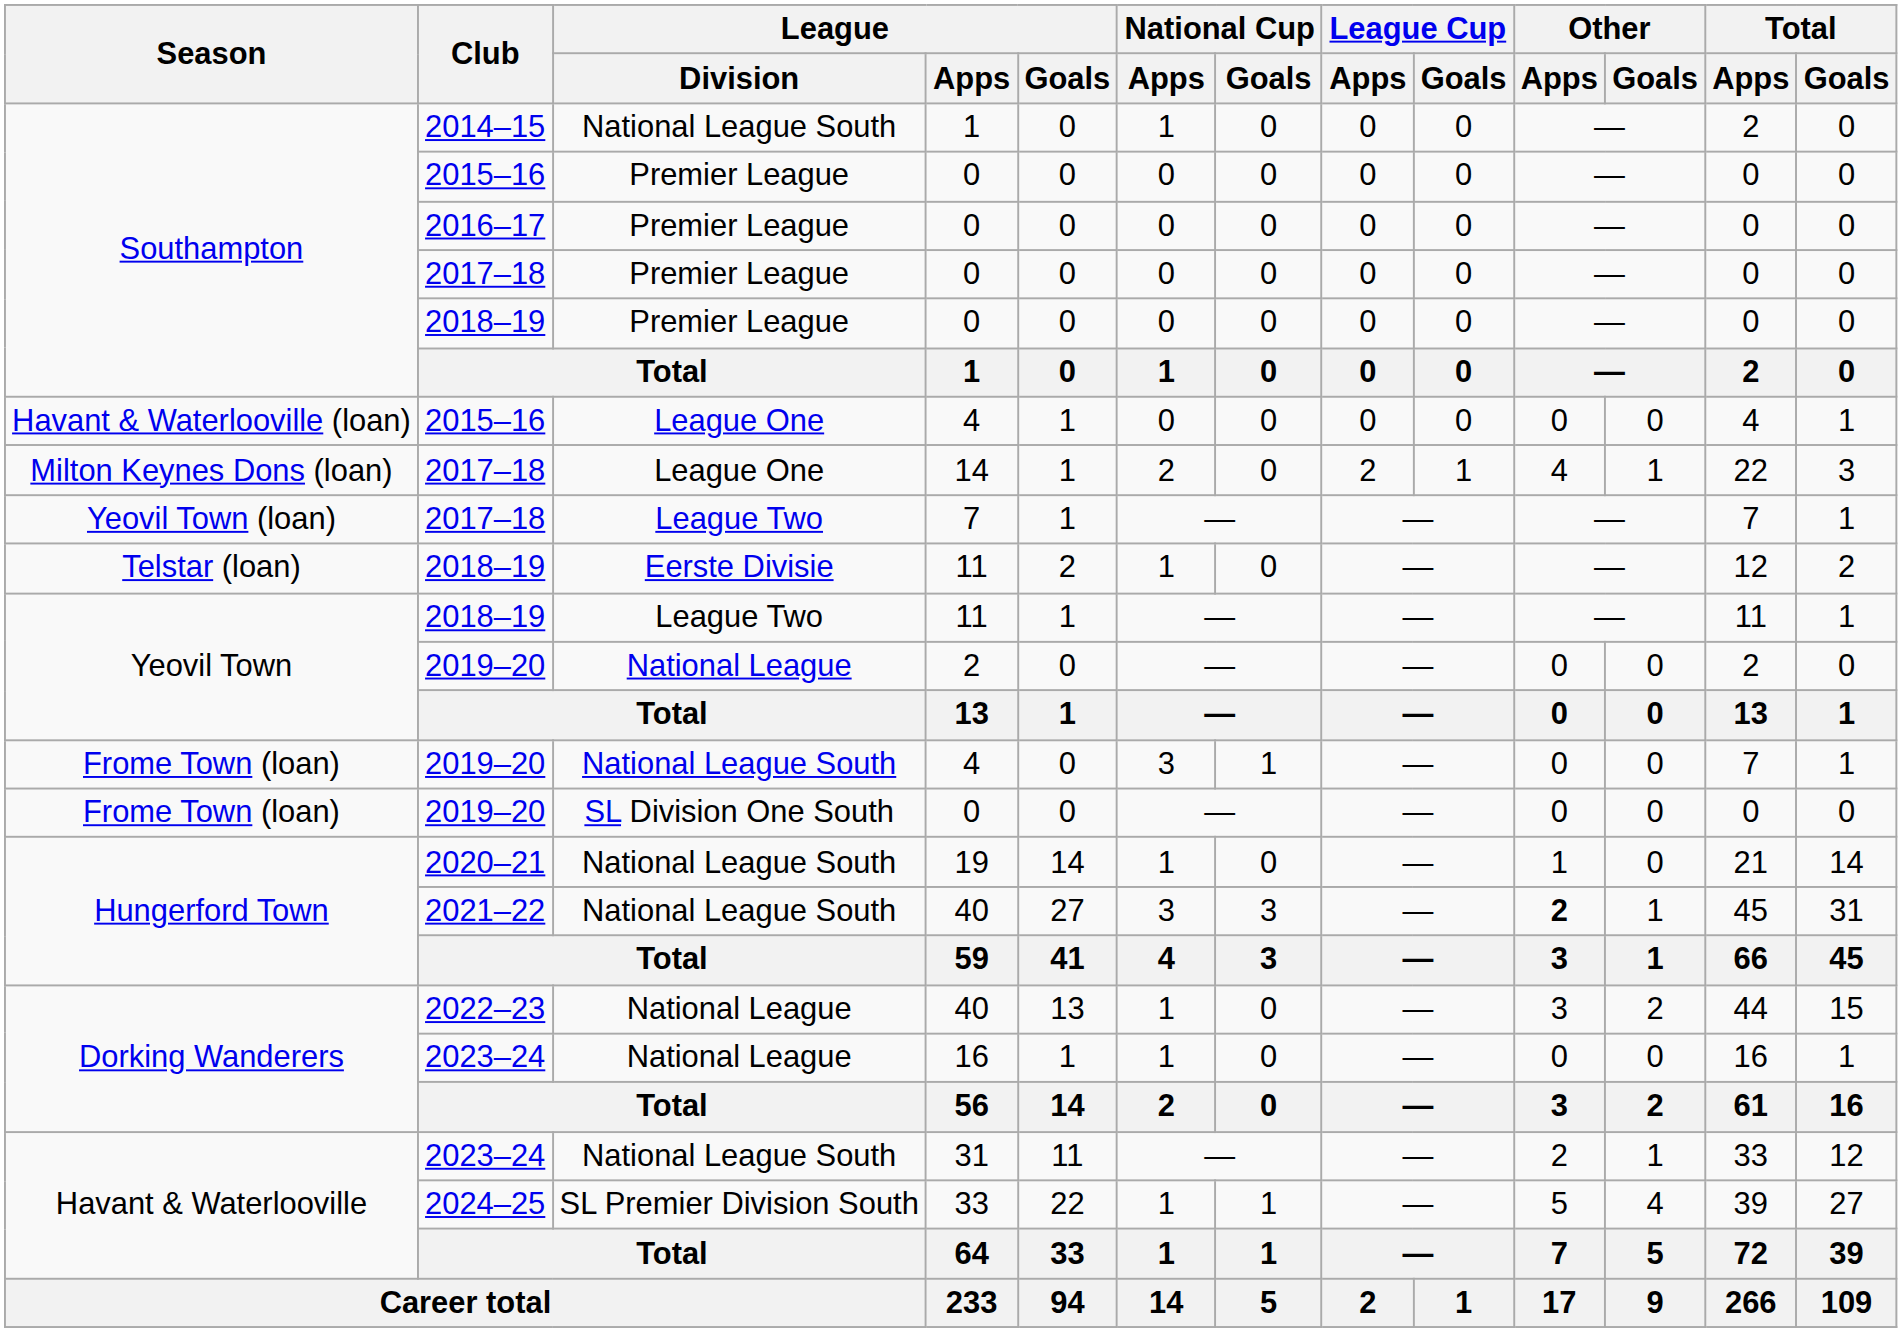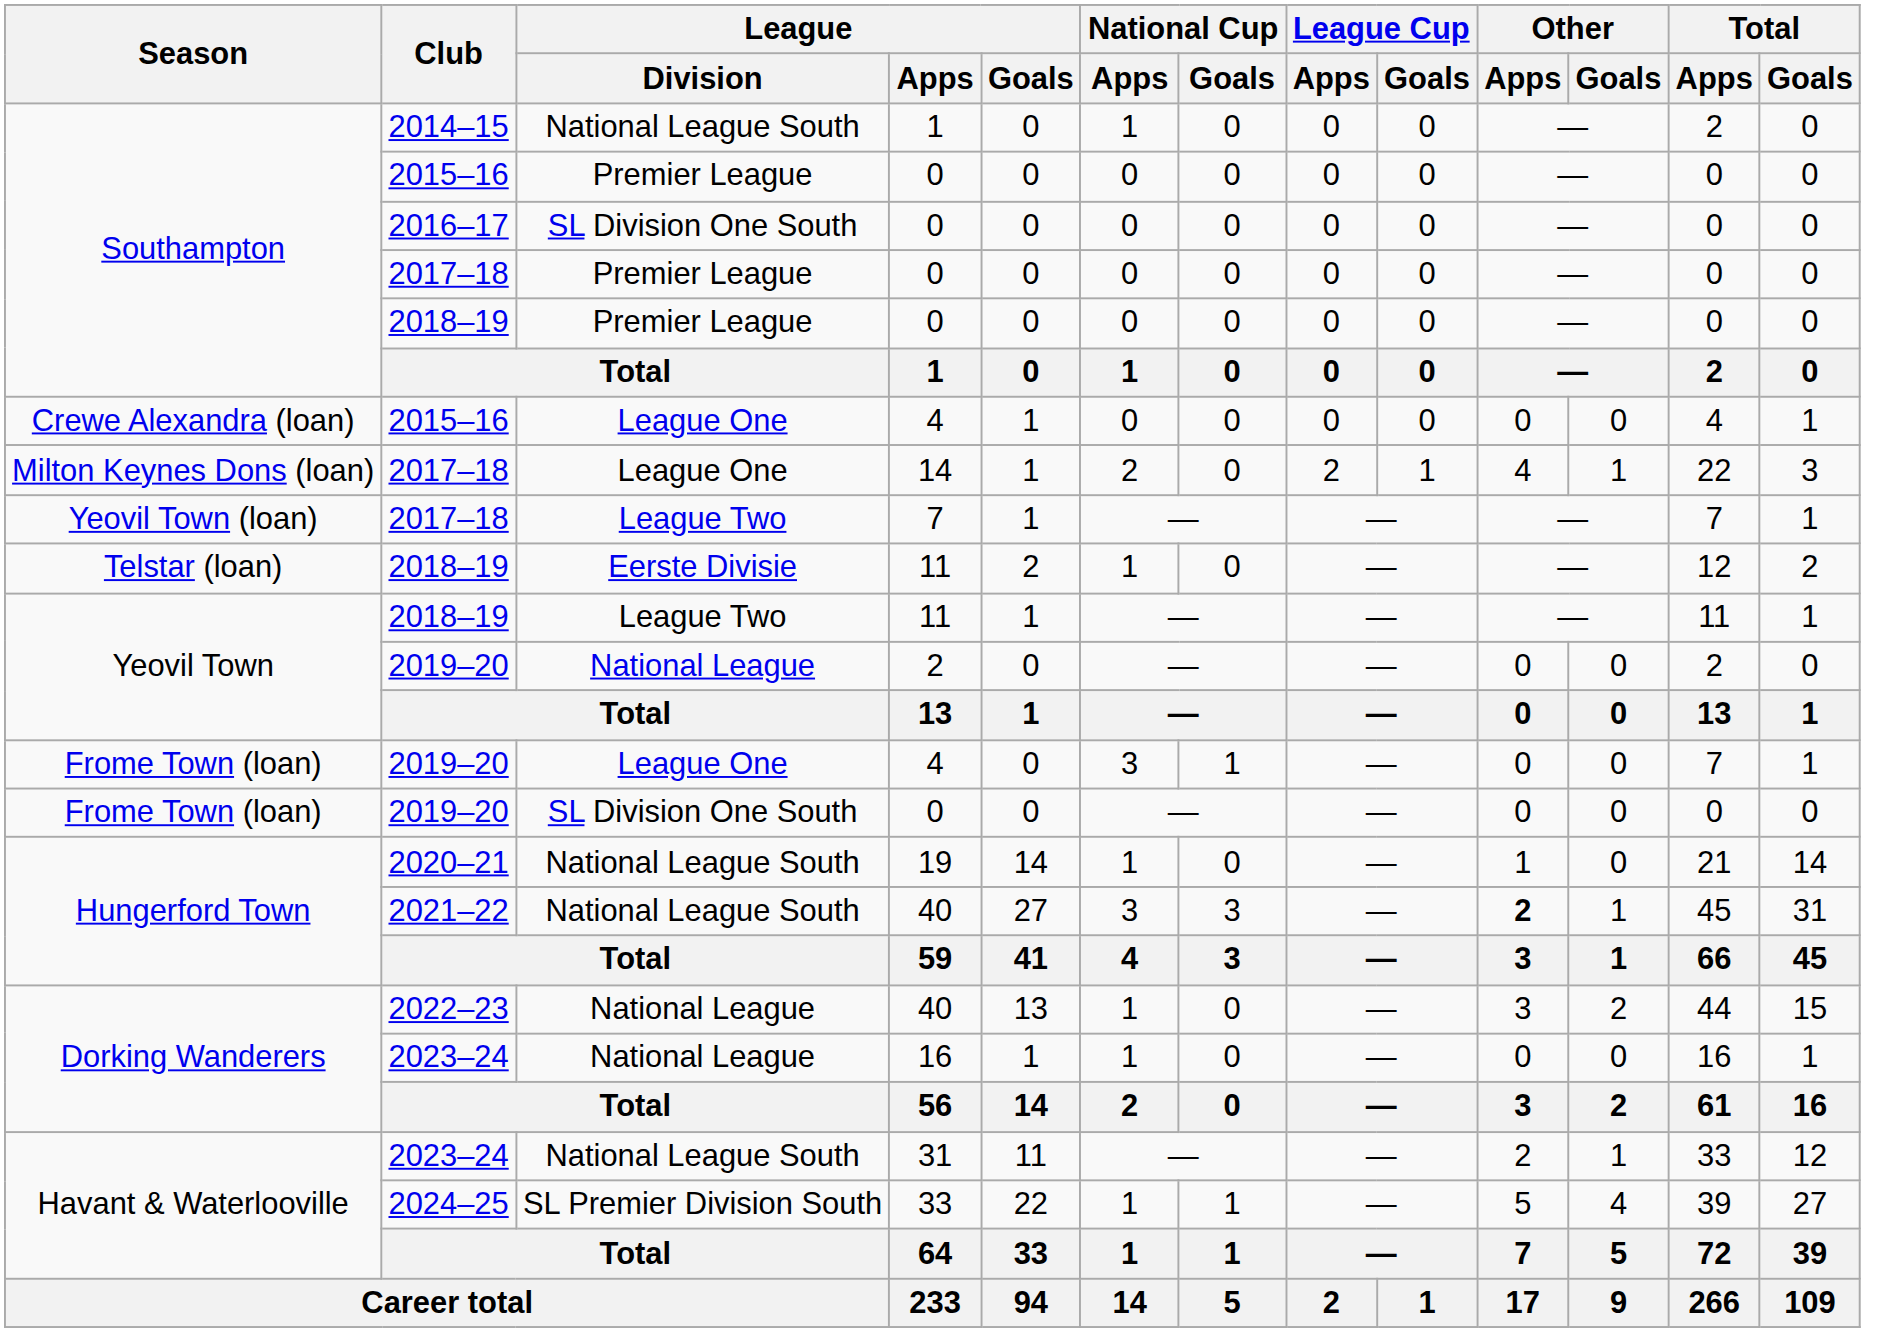2016–17 / 0 | League / Division: Premier League -> SL Division One South
2015–16 / 4 | Season: Havant & Waterlooville (loan) -> Crewe Alexandra (loan)
2019–20 / 4 | League / Division: National League South -> League One
